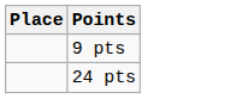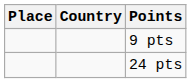+ column: Country
